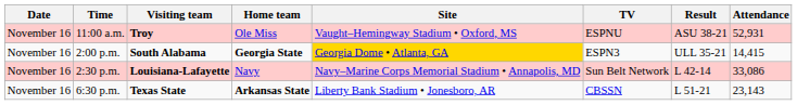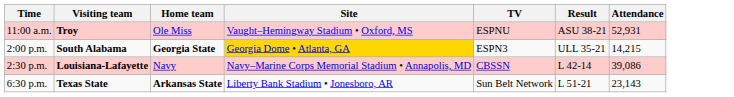- column: Date | November 16 | November 16 | November 16 | November 16
2:00 p.m. | Attendance: 14,415 -> 14,215
2:30 p.m. | TV: Sun Belt Network -> CBSSN
2:30 p.m. | Attendance: 33,086 -> 39,086
6:30 p.m. | TV: CBSSN -> Sun Belt Network
